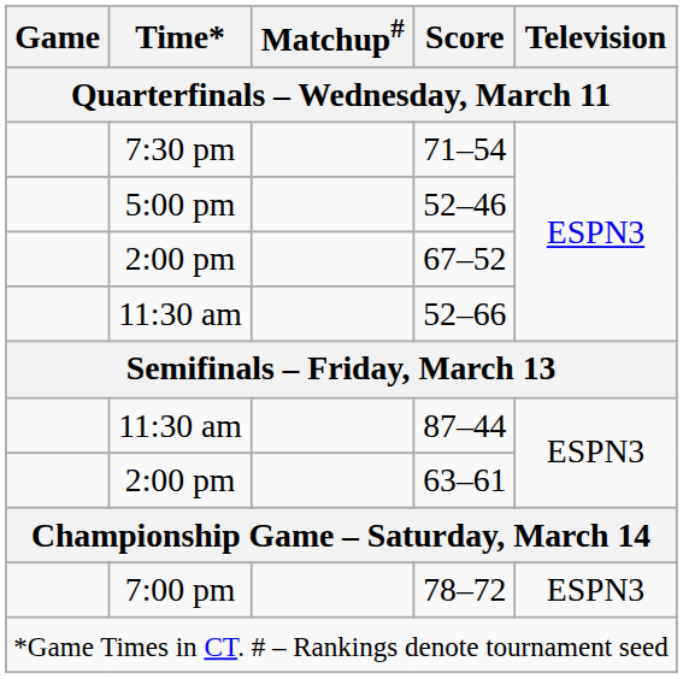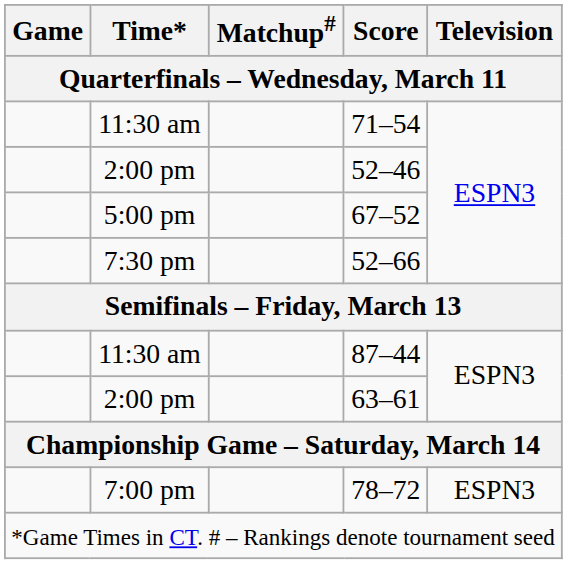71–54 | Time*: 7:30 pm -> 11:30 am
52–46 | Time*: 5:00 pm -> 2:00 pm
67–52 | Time*: 2:00 pm -> 5:00 pm
52–66 | Time*: 11:30 am -> 7:30 pm
